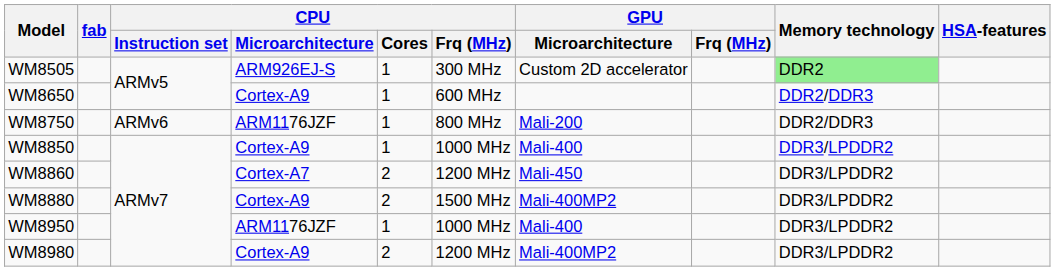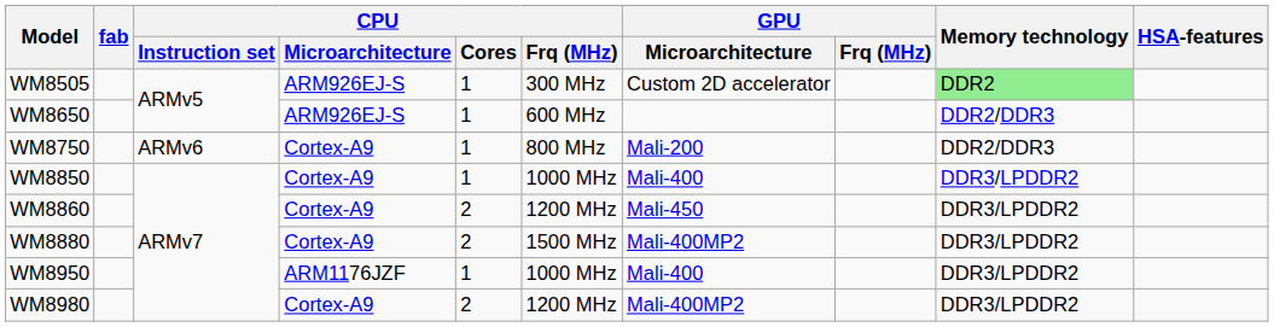WM8650 | CPU / Microarchitecture: Cortex-A9 -> ARM926EJ-S
WM8750 | CPU / Microarchitecture: ARM1176JZF -> Cortex-A9
WM8860 | CPU / Microarchitecture: Cortex-A7 -> Cortex-A9
